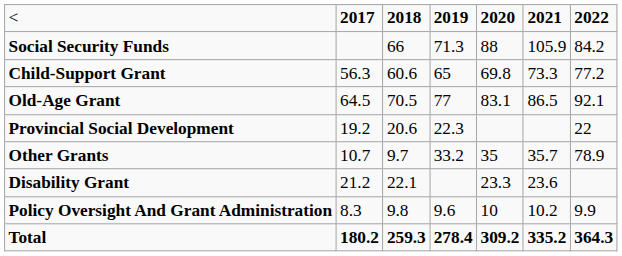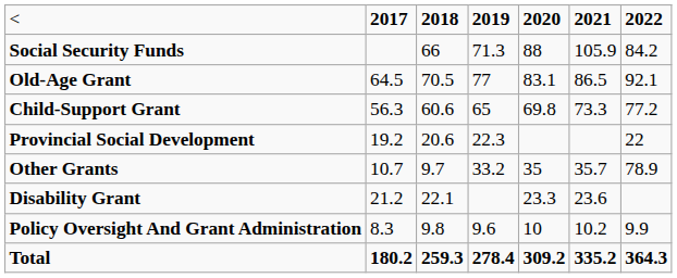rows swapped: Old-Age Grant <-> Child-Support Grant
